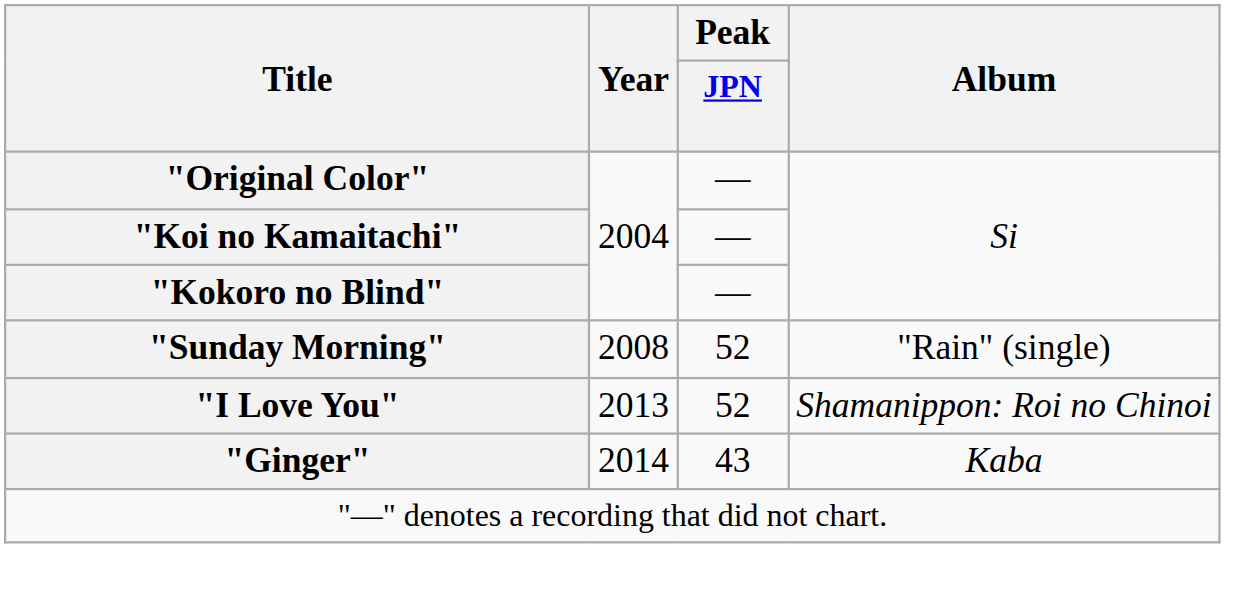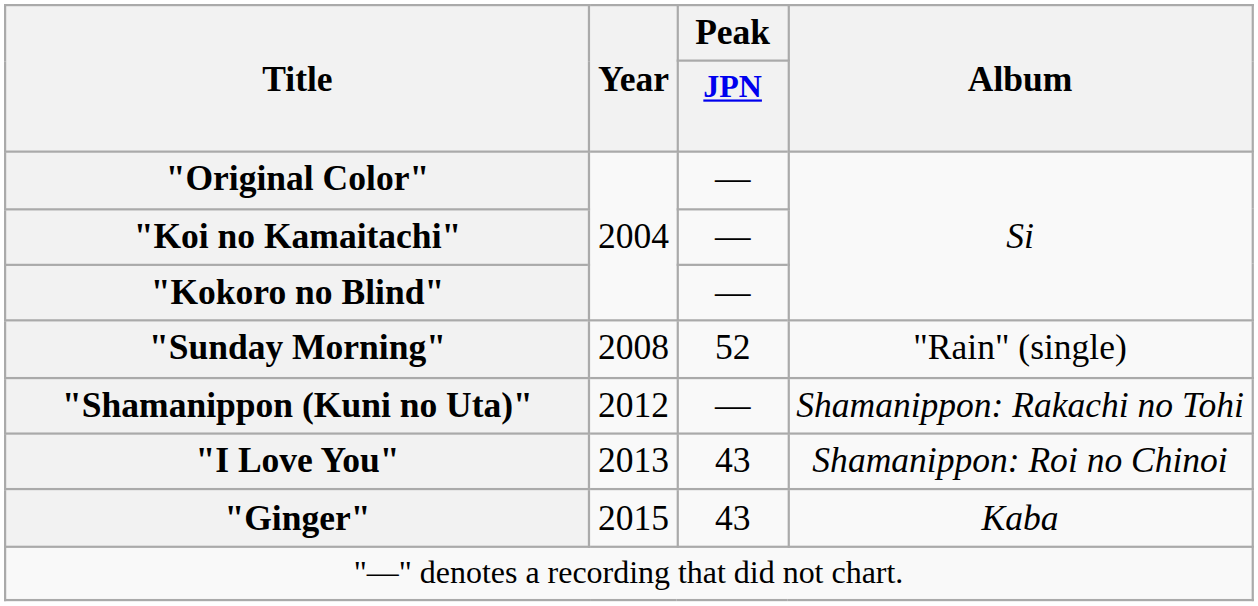+ row: "Shamanippon (Kuni no Uta)" | 2012 | — | Shamanippon: Rakachi no Tohi
"I Love You" | Peak / JPN: 52 -> 43
"Ginger" | Year: 2014 -> 2015
